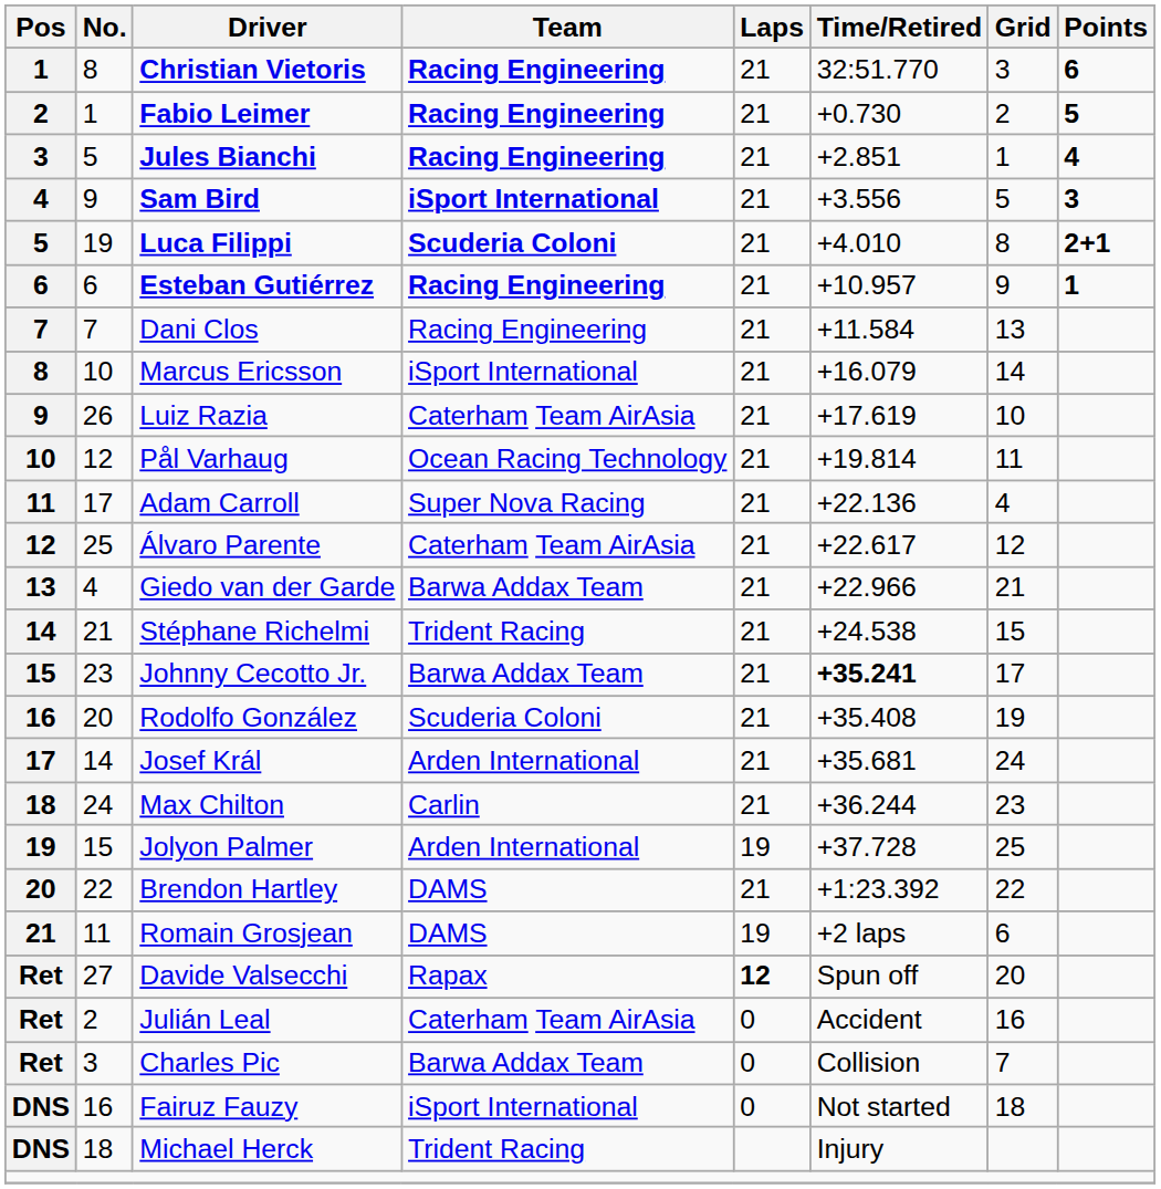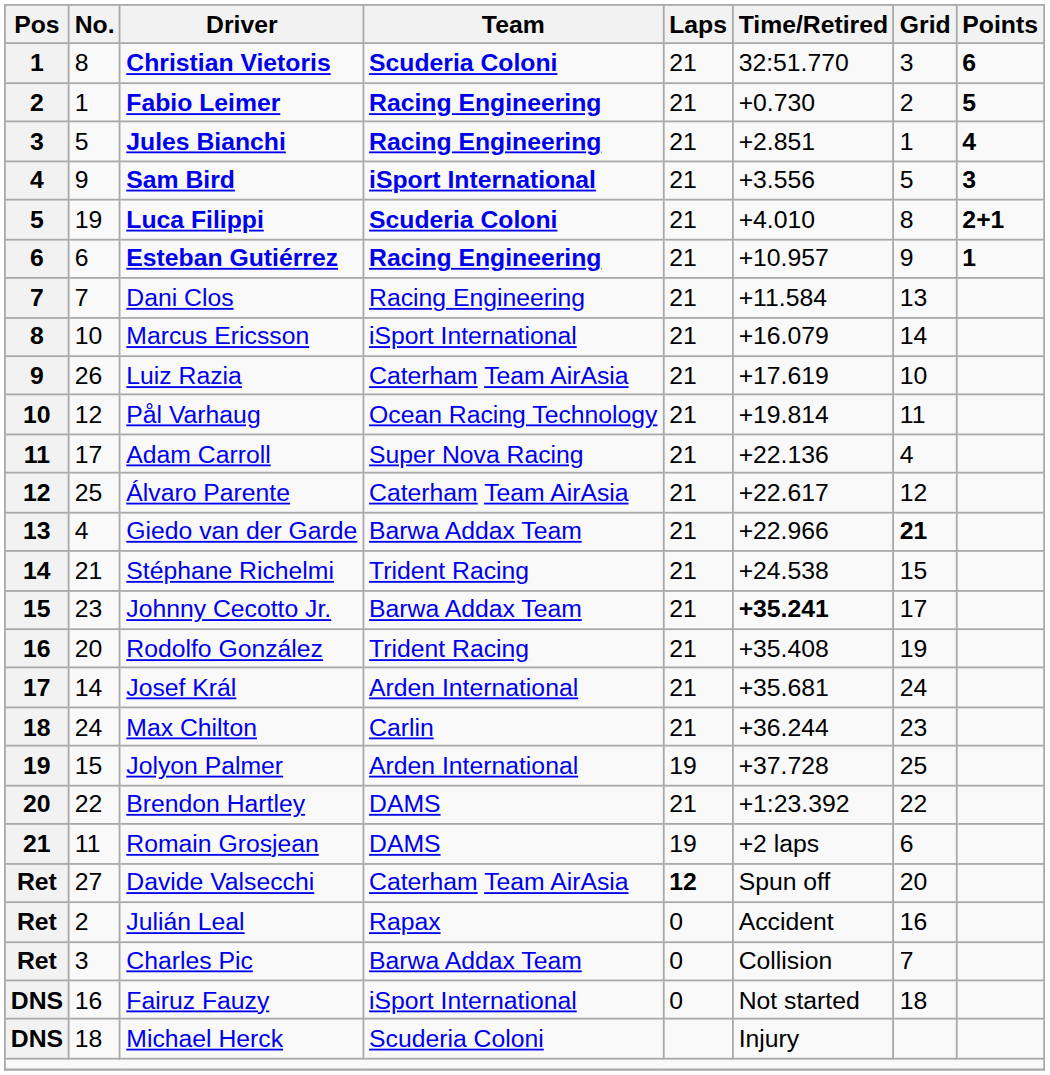Christian Vietoris | Team: Racing Engineering -> Scuderia Coloni
Giedo van der Garde | Grid: normal -> bold
Rodolfo González | Team: Scuderia Coloni -> Trident Racing
Davide Valsecchi | Team: Rapax -> Caterham Team AirAsia
Julián Leal | Team: Caterham Team AirAsia -> Rapax
Michael Herck | Team: Trident Racing -> Scuderia Coloni
